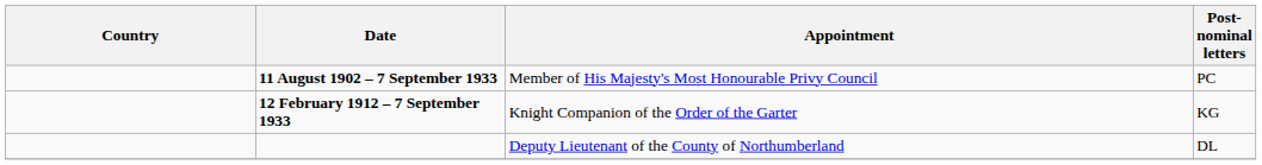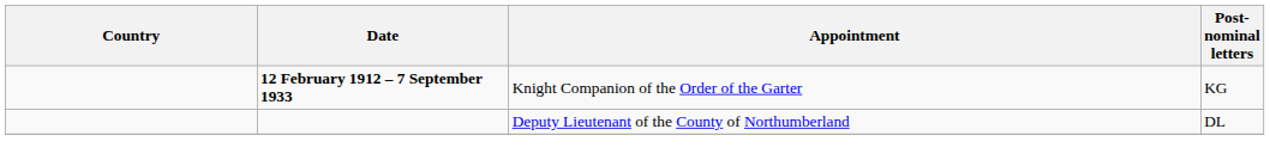- row: 11 August 1902 – 7 September 1933 | Member of His Majesty's Most Honourable Privy Council | PC
